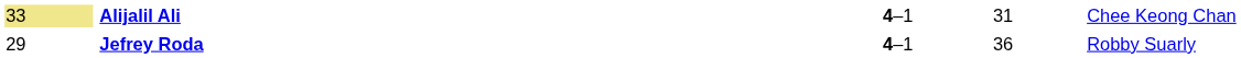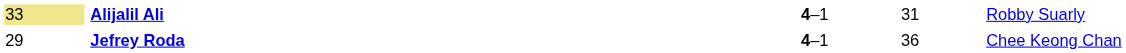Alijalil Ali | column 5: Chee Keong Chan -> Robby Suarly
Jefrey Roda | column 5: Robby Suarly -> Chee Keong Chan
